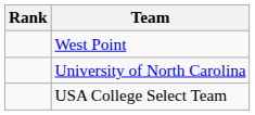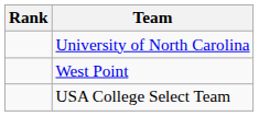rows swapped: University of North Carolina <-> West Point
